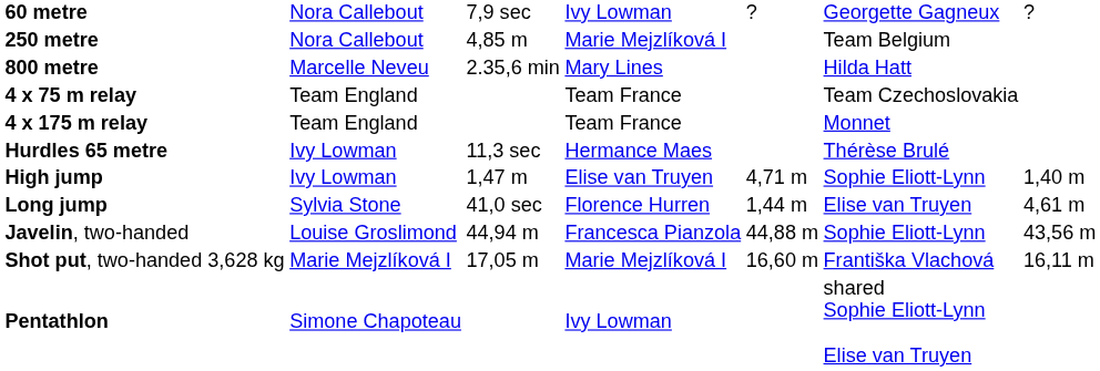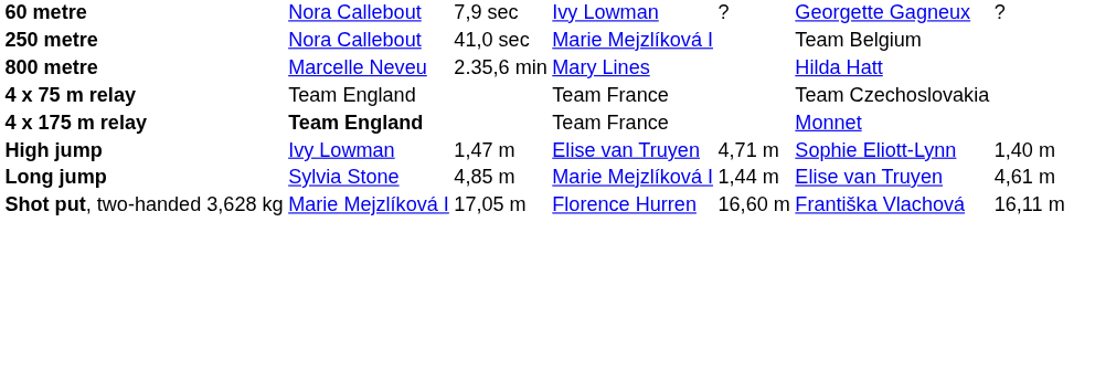250 metre | column 3: 4,85 m -> 41,0 sec
4 x 175 m relay | column 2: normal -> bold
- row: Hurdles 65 metre | Ivy Lowman | 11,3 sec | Hermance Maes | Thérèse Brulé
Long jump | column 3: 41,0 sec -> 4,85 m
Long jump | column 4: Florence Hurren -> Marie Mejzlíková I
- row: Javelin, two-handed | Louise Groslimond | 44,94 m | Francesca Pianzola | 44,88 m | Sophie Eliott-Lynn | 43,56 m
Shot put, two-handed 3,628 kg | column 4: Marie Mejzlíková I -> Florence Hurren
- row: Pentathlon | Simone Chapoteau | Ivy Lowman | shared Sophie Eliott-Lynn Elise van Truyen
